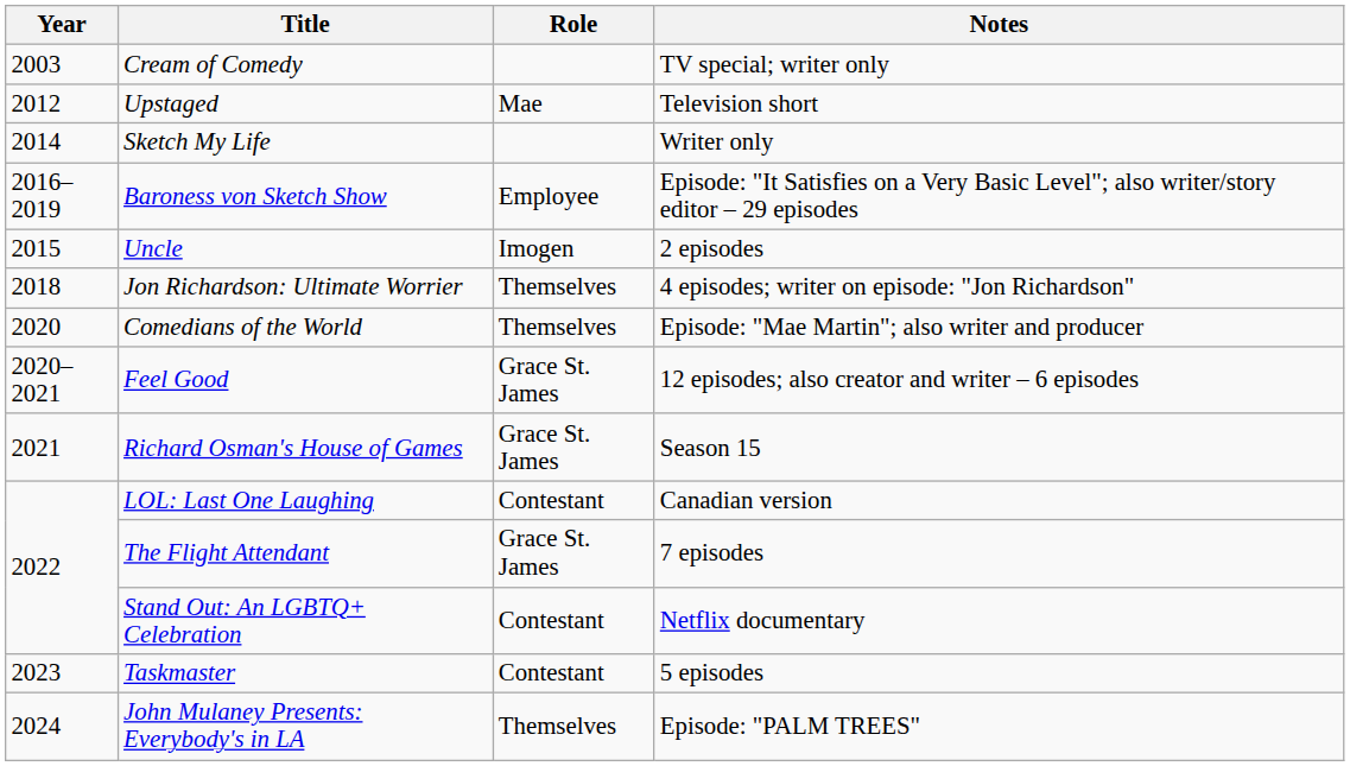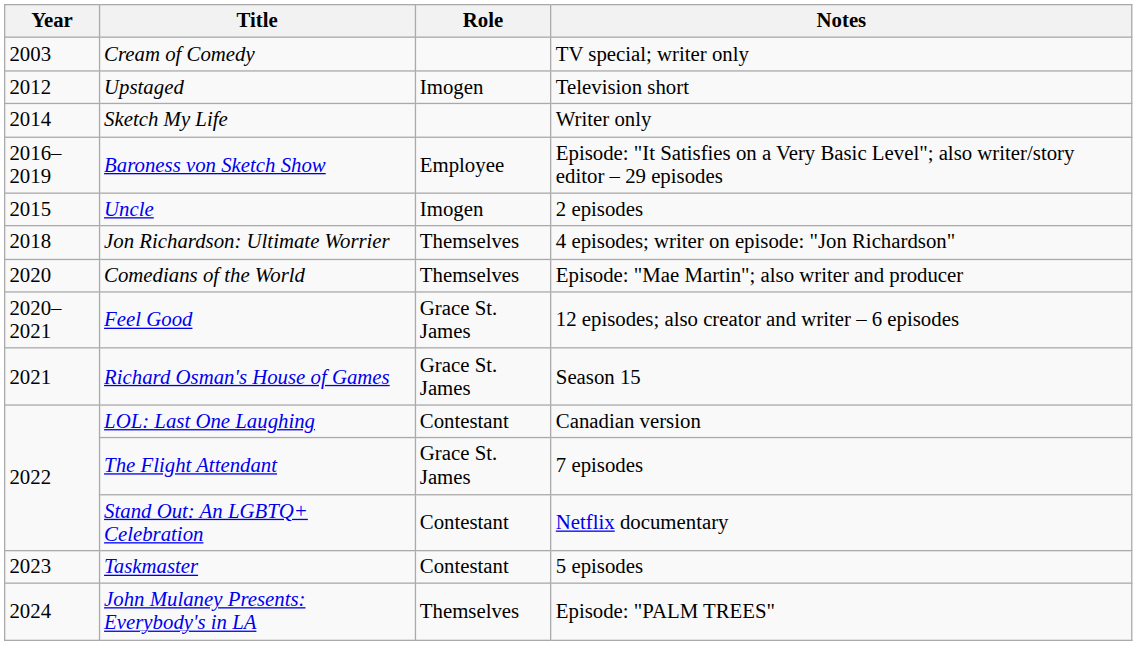Upstaged | Role: Mae -> Imogen
